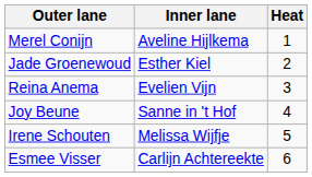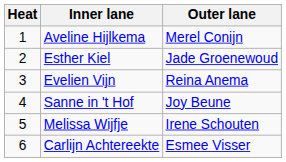columns swapped: Heat <-> Outer lane
